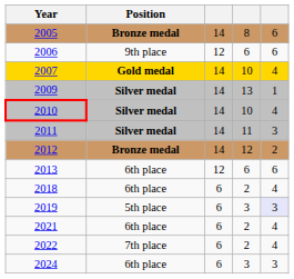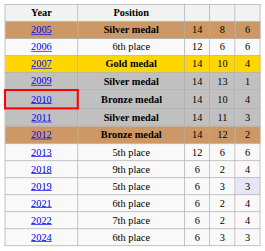2005 | Position: Bronze medal -> Silver medal
2006 | Position: 9th place -> 6th place
2010 | Position: Silver medal -> Bronze medal
2013 | Position: 6th place -> 5th place
2018 | Position: 6th place -> 9th place
